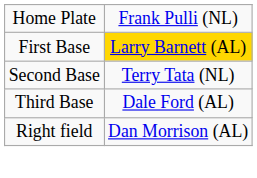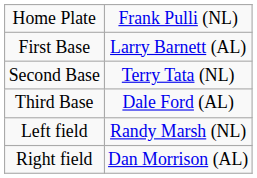First Base | column 2: gold background -> no background
+ row: Left field | Randy Marsh (NL)
